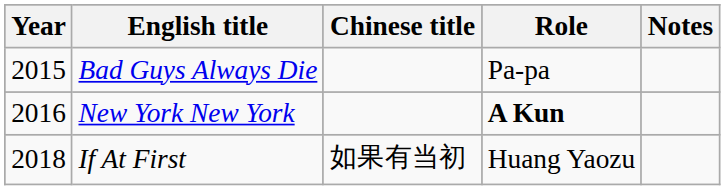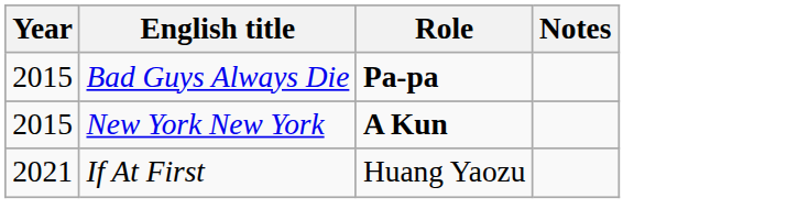- column: Chinese title | 如果有当初
Bad Guys Always Die | Role: normal -> bold
New York New York | Year: 2016 -> 2015
If At First | Year: 2018 -> 2021
